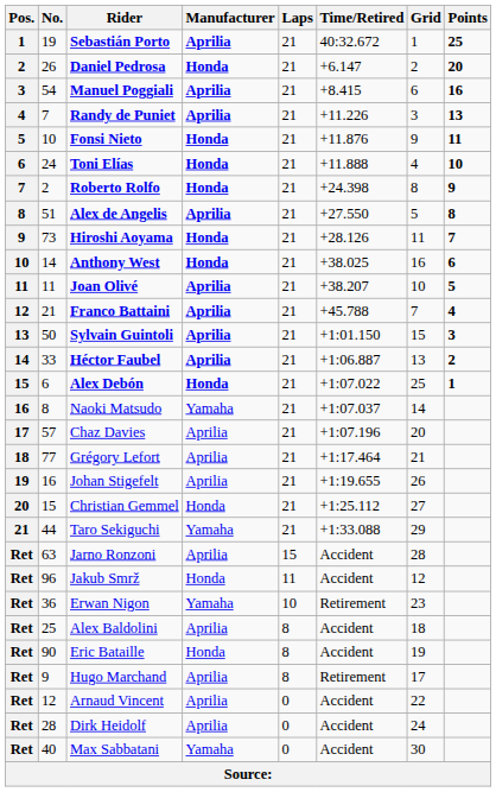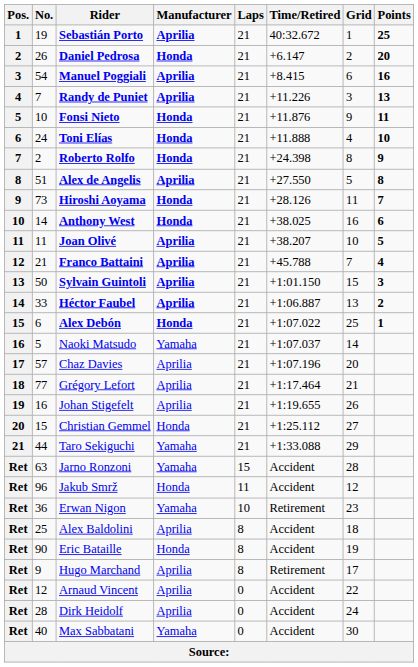Naoki Matsudo | No.: 8 -> 5
Jarno Ronzoni | Manufacturer: Aprilia -> Yamaha
